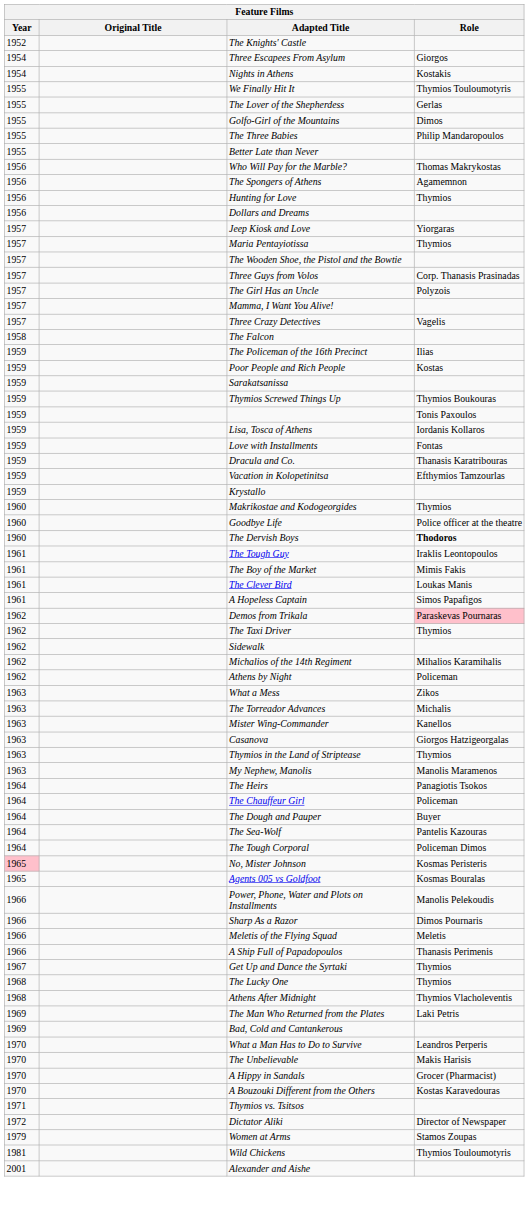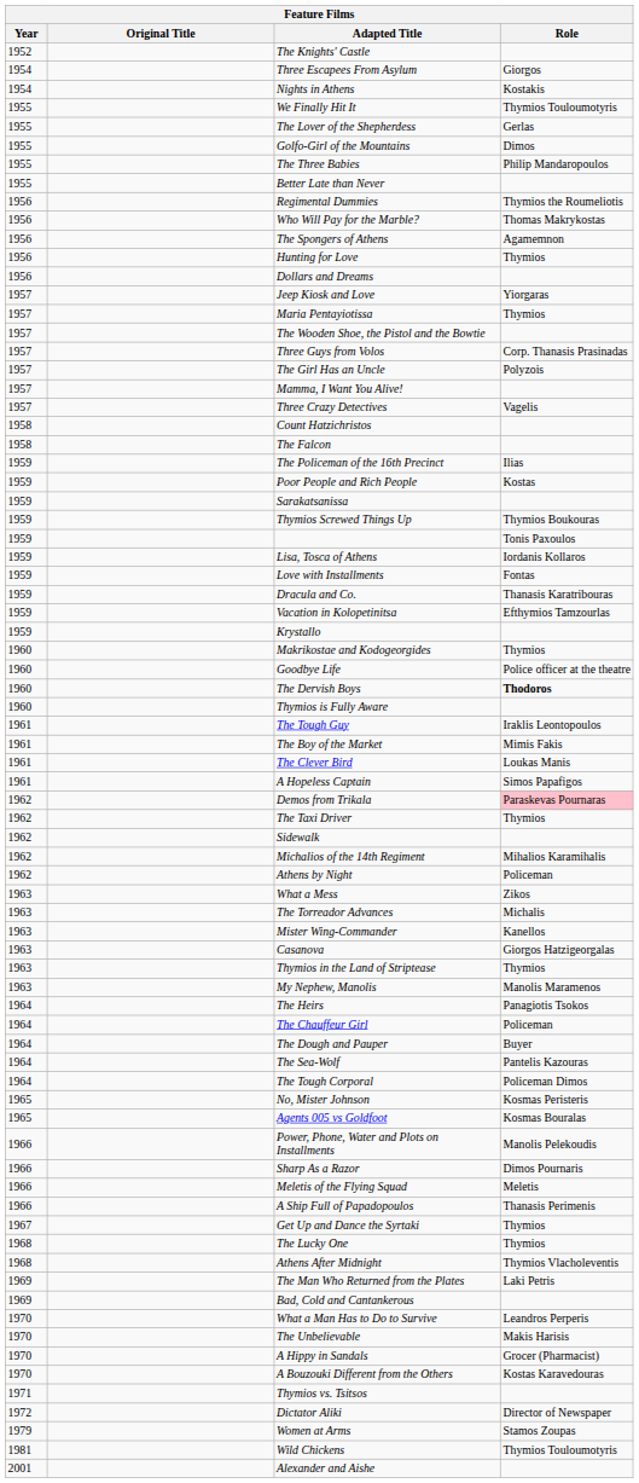+ row: 1956 | Regimental Dummies | Thymios the Roumeliotis
+ row: 1958 | Count Hatzichristos
+ row: 1960 | Thymios is Fully Aware
No, Mister Johnson | Year: pink background -> no background
